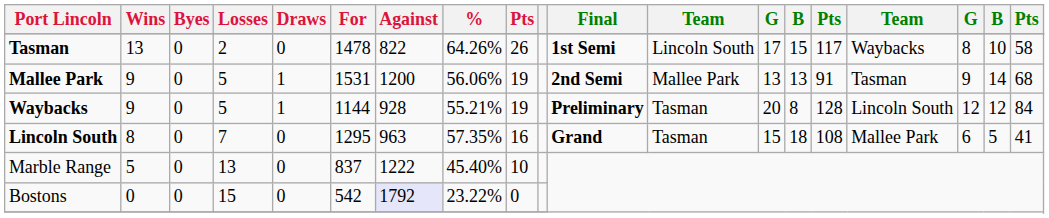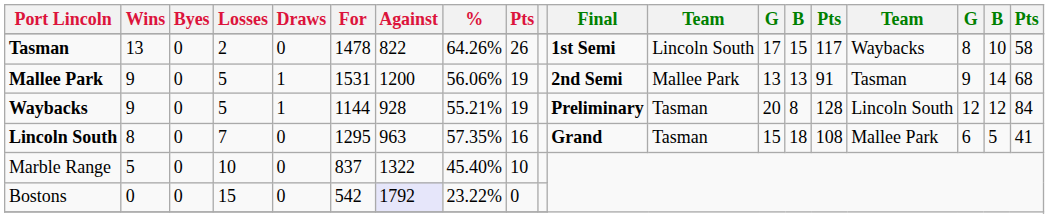Marble Range | Losses: 13 -> 10
Marble Range | Against: 1222 -> 1322
